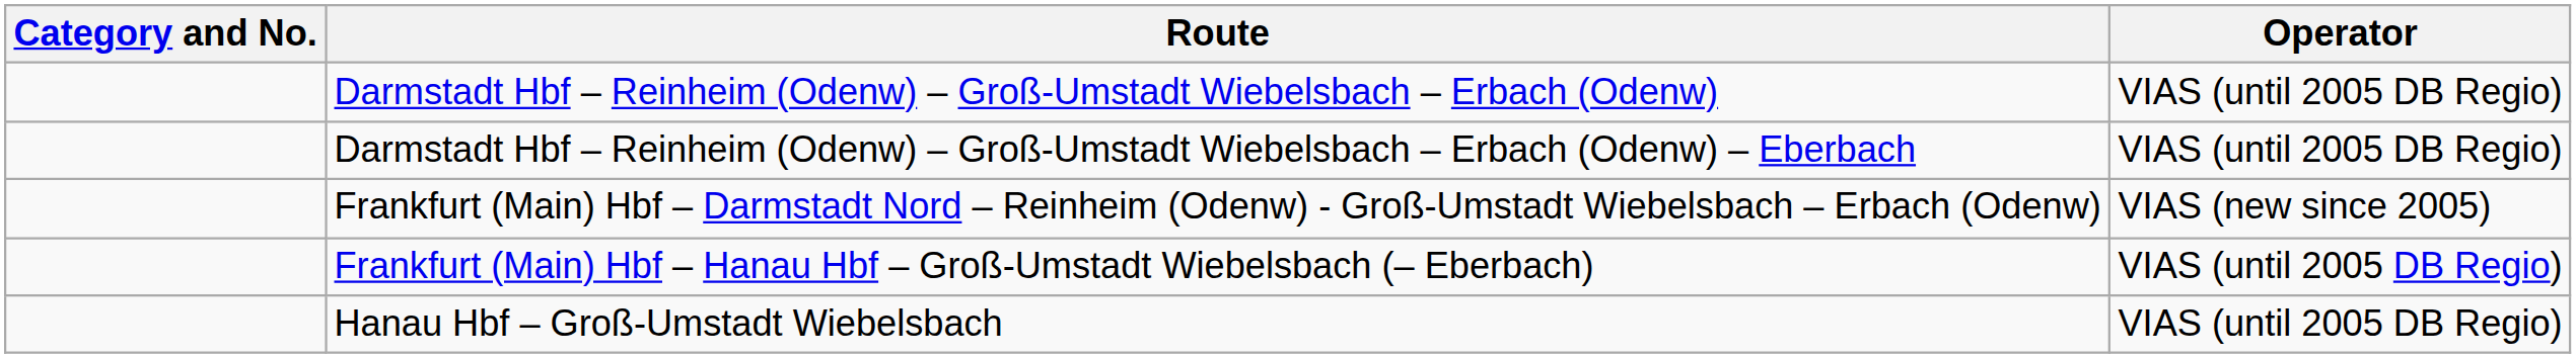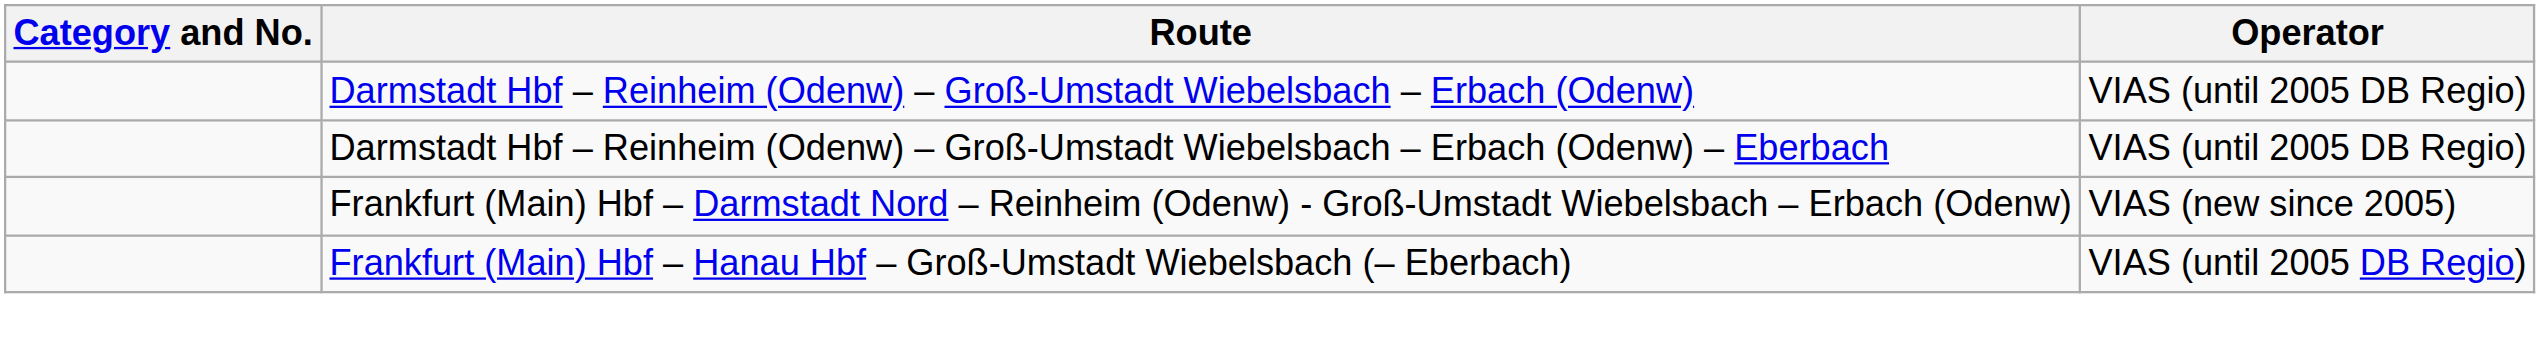- row: Hanau Hbf – Groß-Umstadt Wiebelsbach | VIAS (until 2005 DB Regio)
